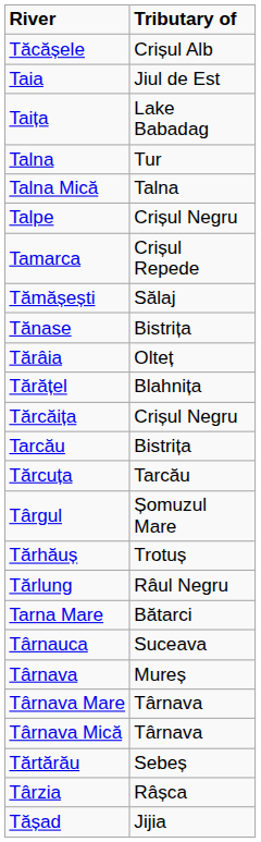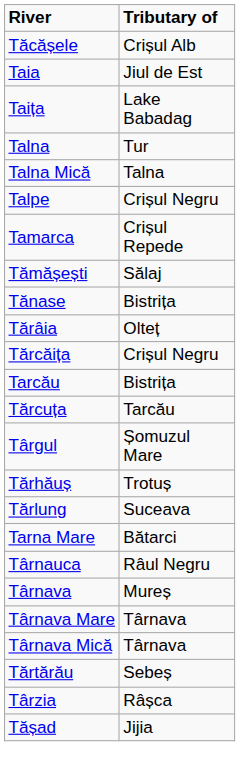- row: Tărățel | Blahnița
Tărlung | Tributary of: Râul Negru -> Suceava
Târnauca | Tributary of: Suceava -> Râul Negru
